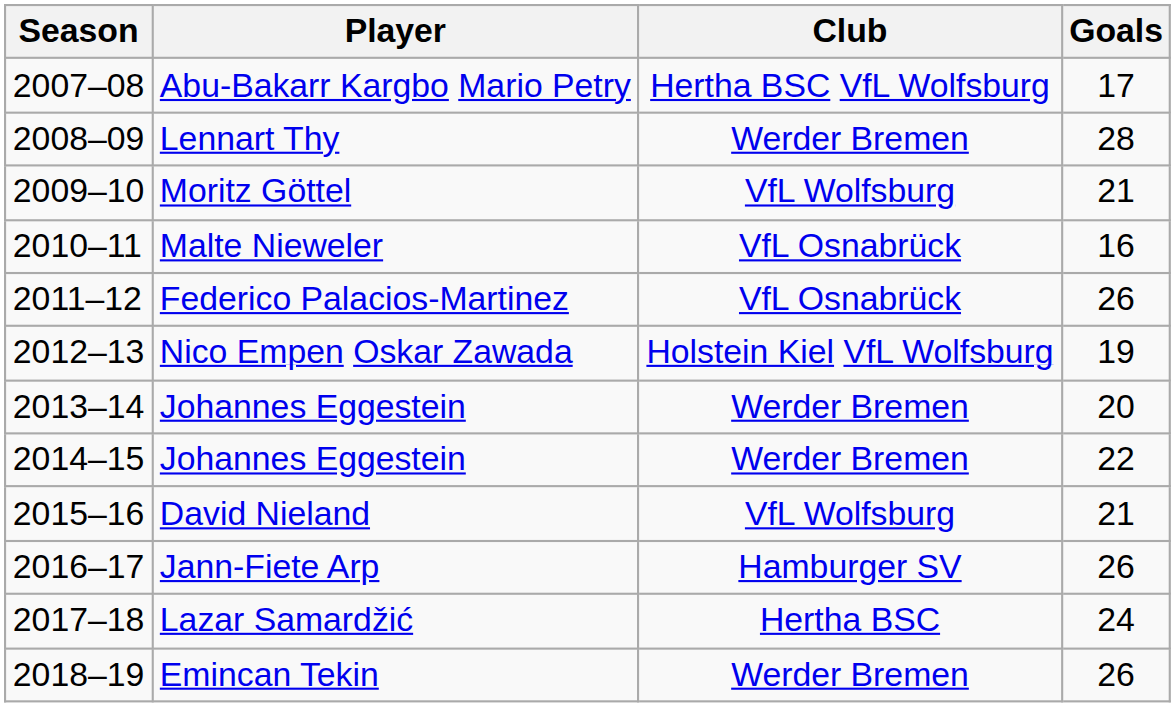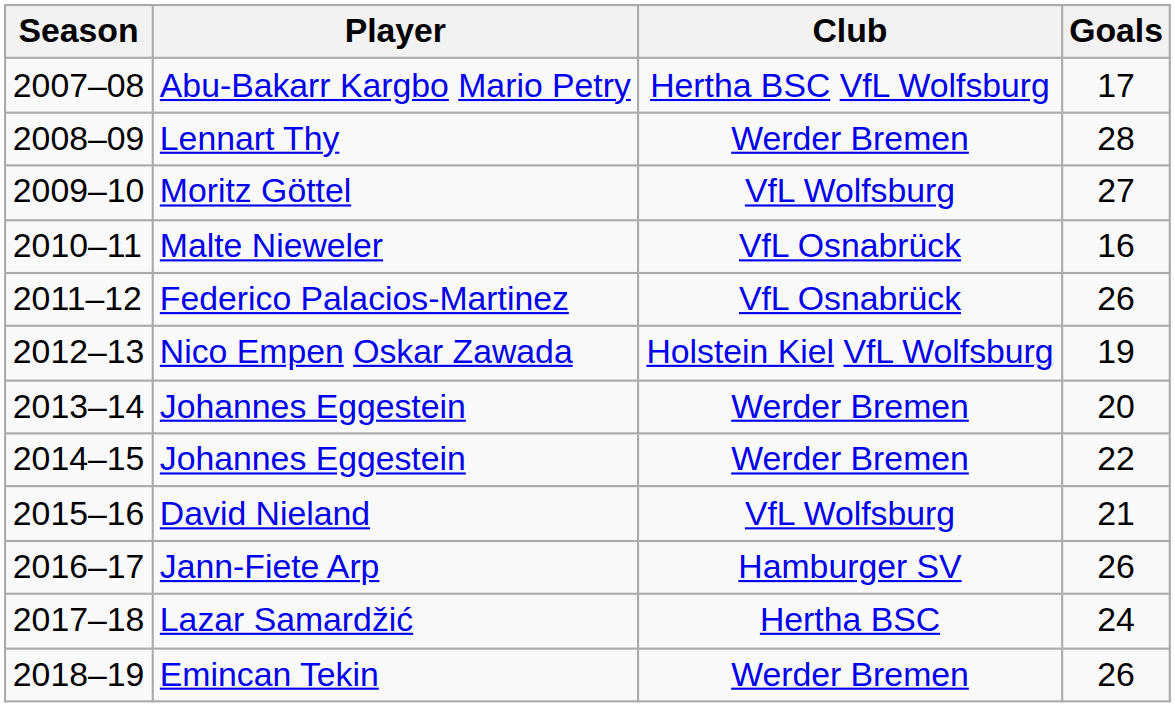Moritz Göttel | Goals: 21 -> 27
